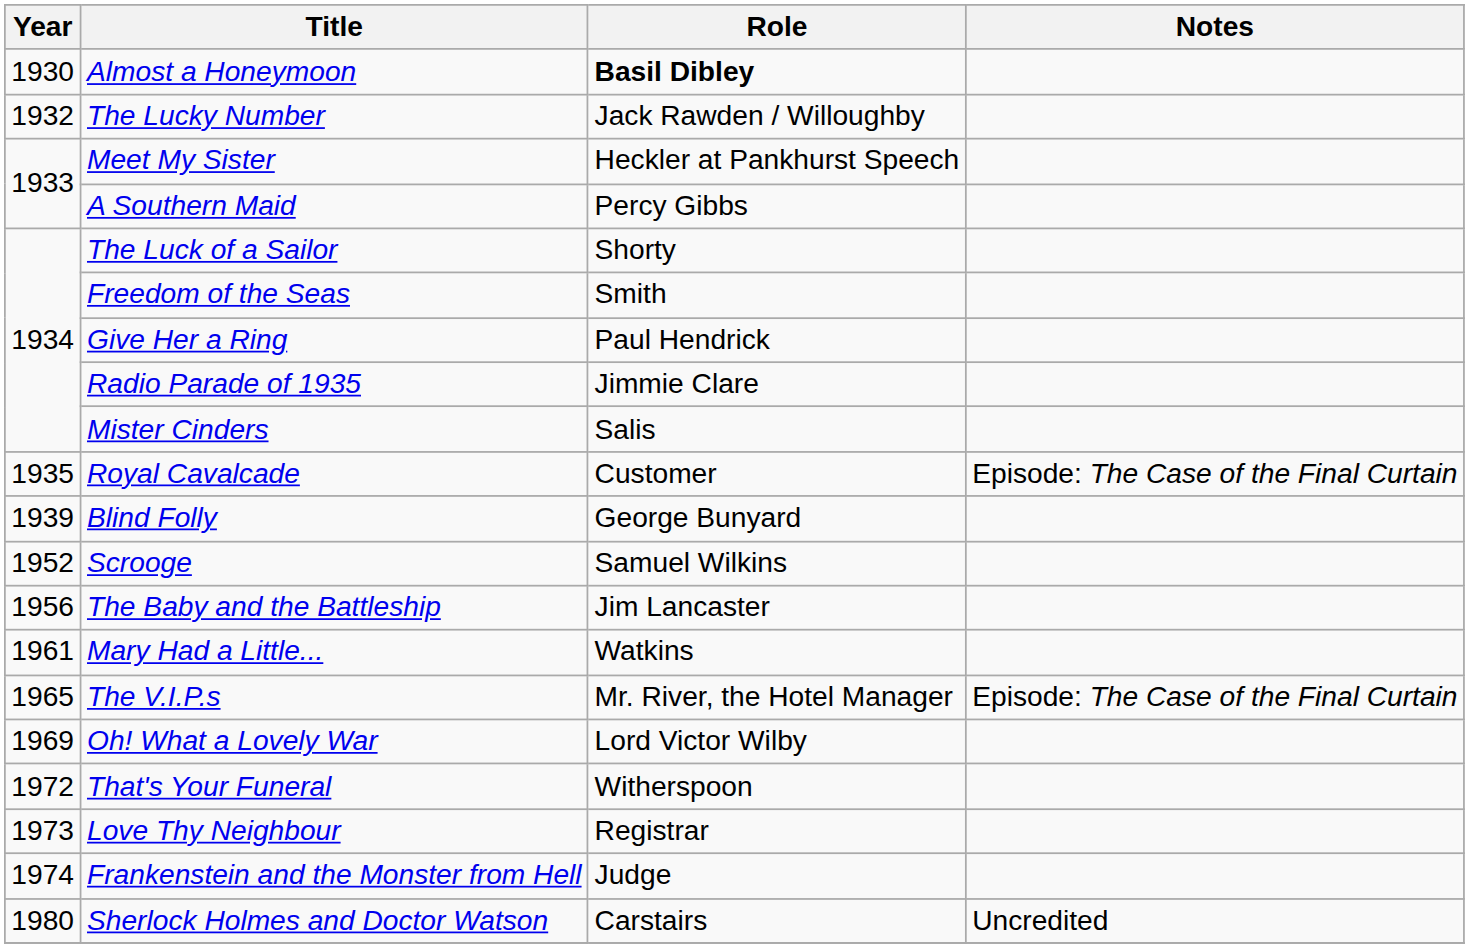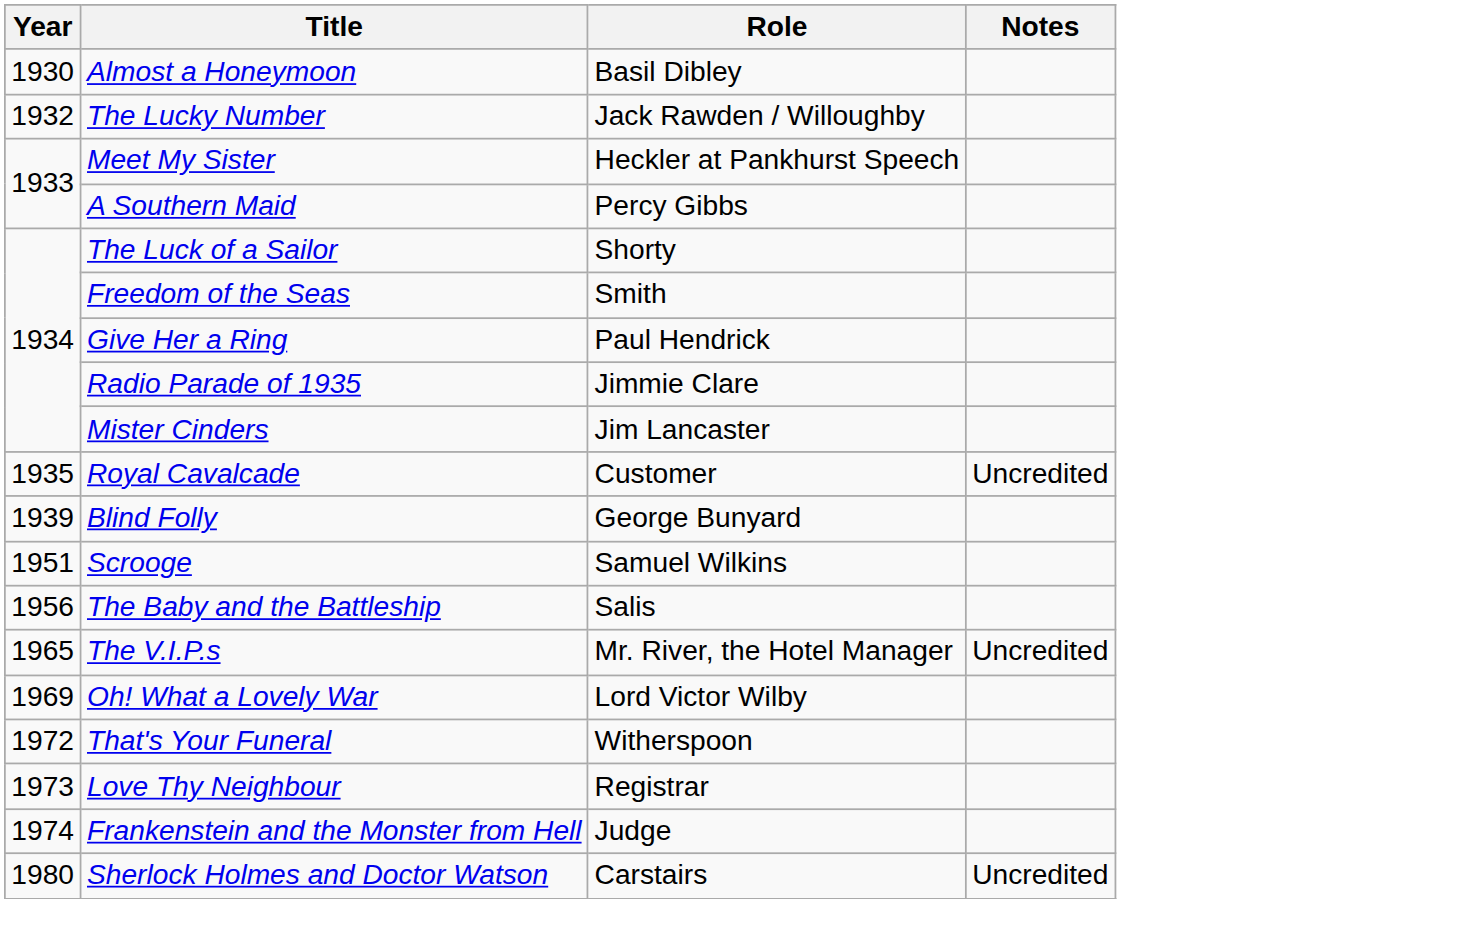Almost a Honeymoon | Role: bold -> normal
Mister Cinders | Role: Salis -> Jim Lancaster
Royal Cavalcade | Notes: Episode: The Case of the Final Curtain -> Uncredited
Scrooge | Year: 1952 -> 1951
The Baby and the Battleship | Role: Jim Lancaster -> Salis
- row: 1961 | Mary Had a Little... | Watkins
The V.I.P.s | Notes: Episode: The Case of the Final Curtain -> Uncredited
